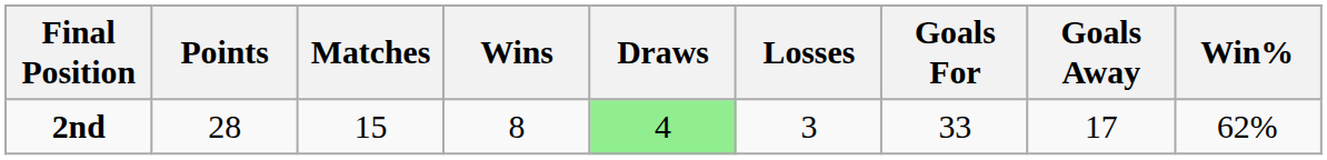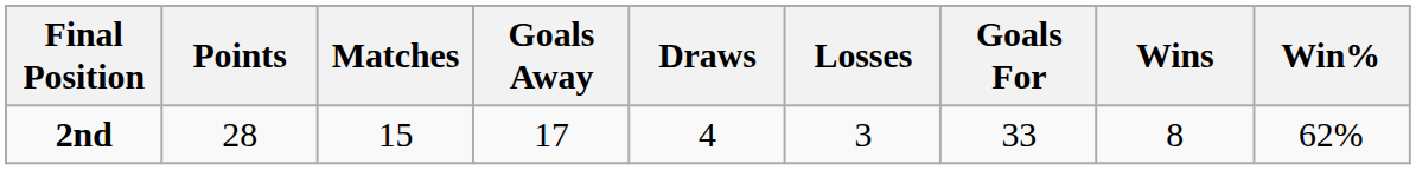columns swapped: Wins <-> Goals Away
2nd | Draws: lightgreen background -> no background
